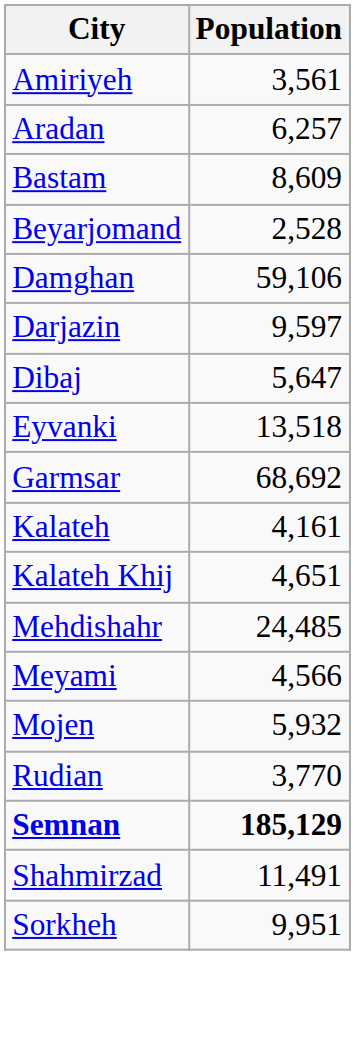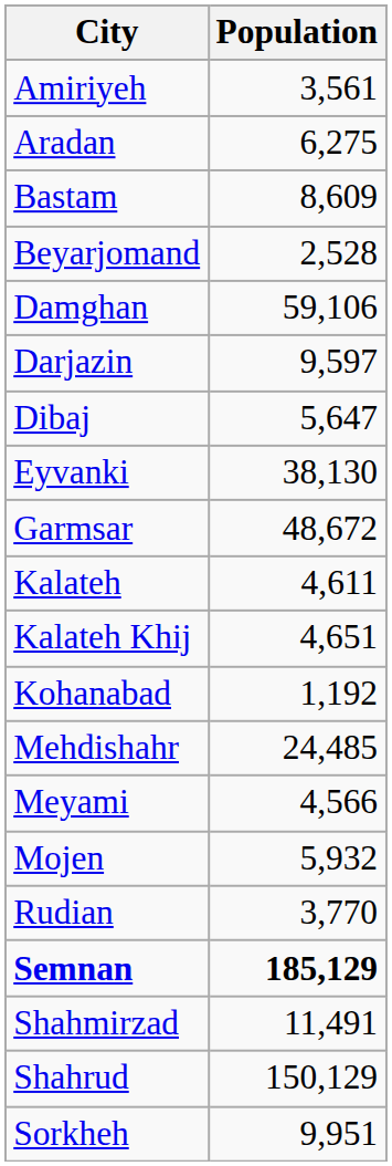Aradan | Population: 6,257 -> 6,275
Eyvanki | Population: 13,518 -> 38,130
Garmsar | Population: 68,692 -> 48,672
Kalateh | Population: 4,161 -> 4,611
+ row: Kohanabad | 1,192
+ row: Shahrud | 150,129
